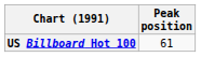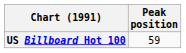US Billboard Hot 100 | Peak position: 61 -> 59
